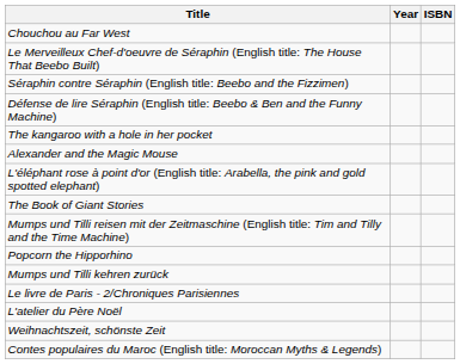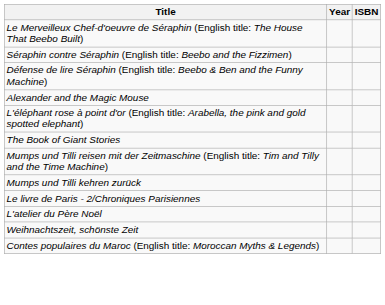- row: Chouchou au Far West
- row: The kangaroo with a hole in her pocket
- row: Popcorn the Hipporhino
